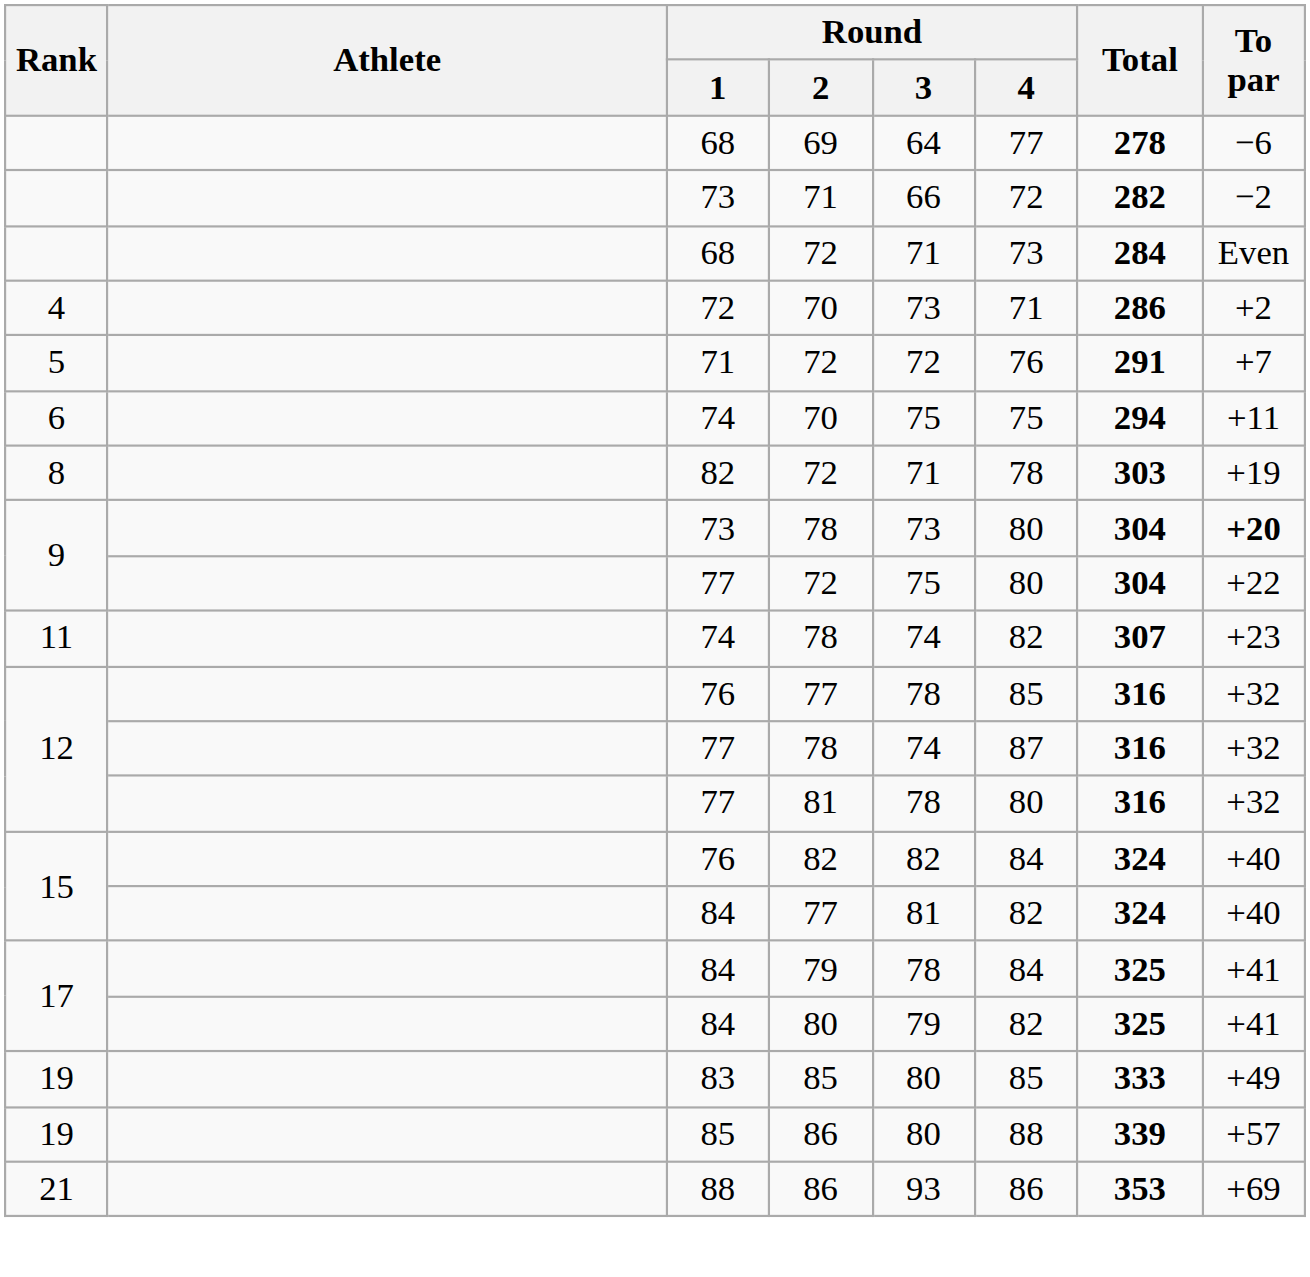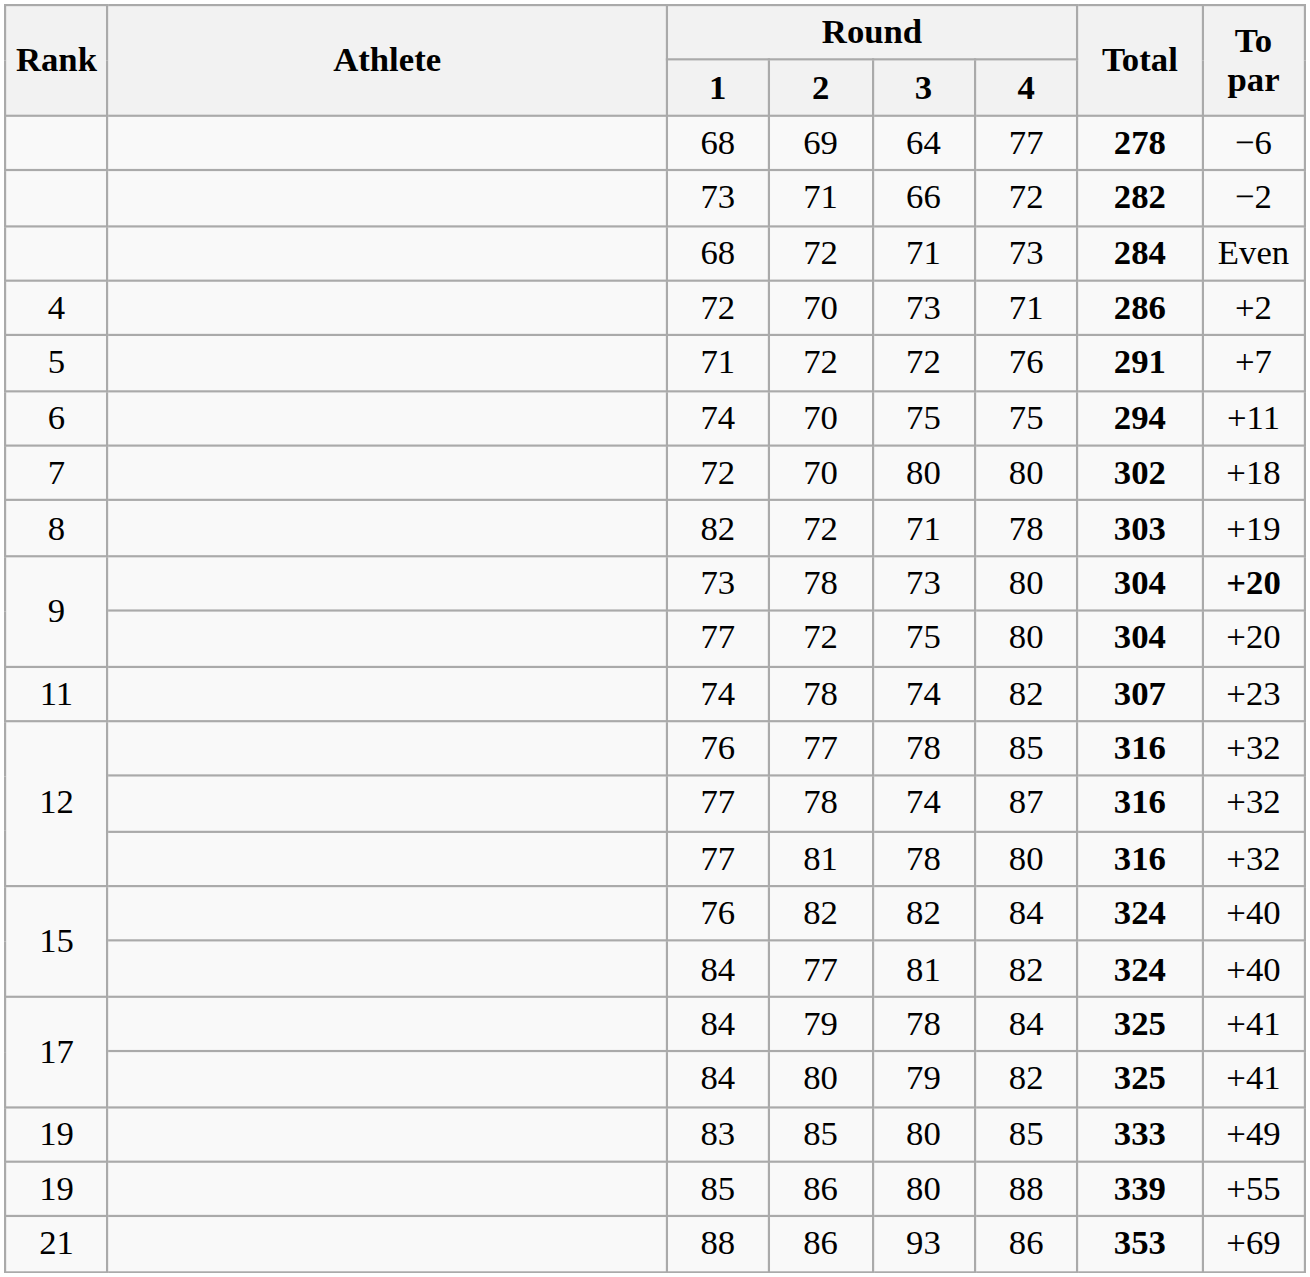+ row: 7 | 72 | 70 | 80 | 80 | 302 | +18
9 / 72 | To par: +22 -> +20
19 / 86 | To par: +57 -> +55
